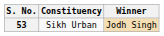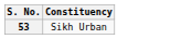- column: Winner | Jodh Singh
